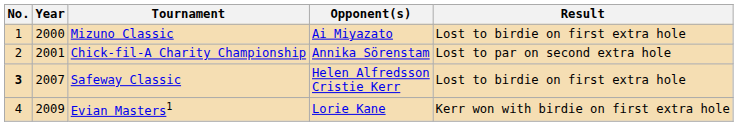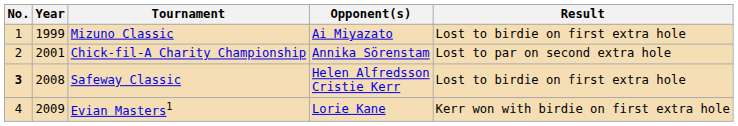Mizuno Classic | Year: 2000 -> 1999
Safeway Classic | Year: 2007 -> 2008
